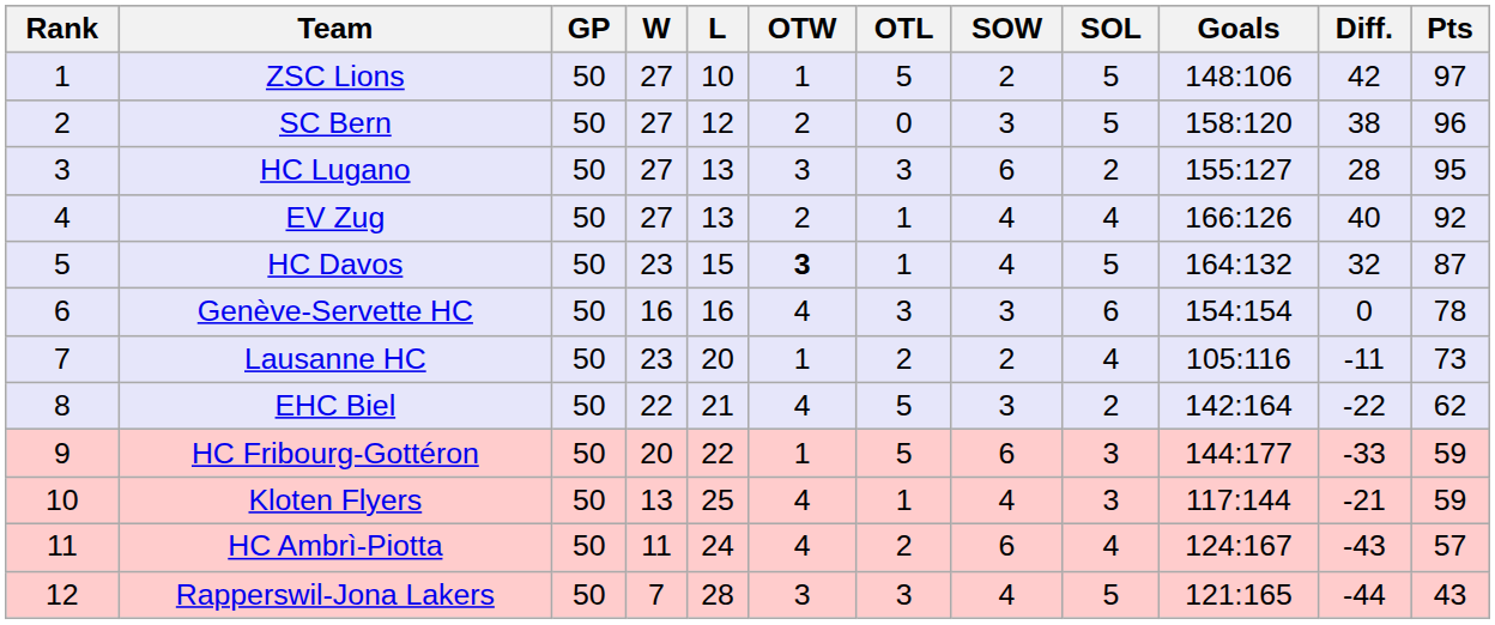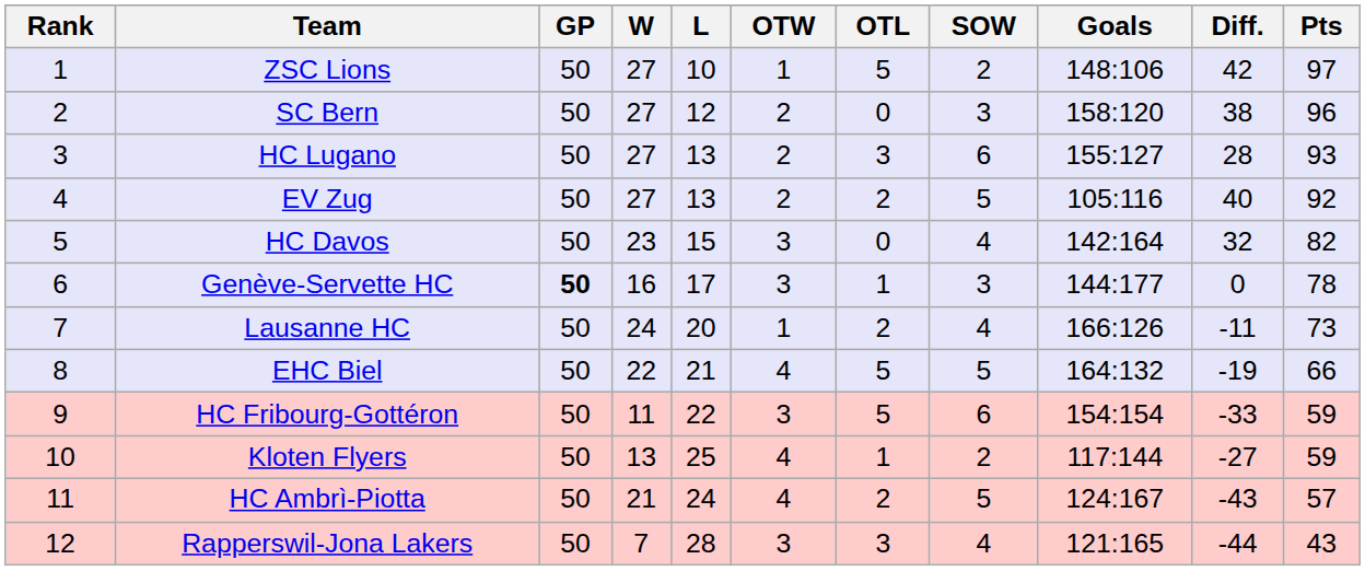- column: SOL | 5 | 5 | 2 | 4 | 5 | 6 | 4 | 2 | 3 | 3 | 4 | 5
HC Lugano | OTW: 3 -> 2
HC Lugano | Pts: 95 -> 93
EV Zug | OTL: 1 -> 2
EV Zug | SOW: 4 -> 5
EV Zug | Goals: 166:126 -> 105:116
HC Davos | OTW: bold -> normal
HC Davos | OTL: 1 -> 0
HC Davos | Goals: 164:132 -> 142:164
HC Davos | Pts: 87 -> 82
Genève-Servette HC | GP: normal -> bold
Genève-Servette HC | L: 16 -> 17
Genève-Servette HC | OTW: 4 -> 3
Genève-Servette HC | OTL: 3 -> 1
Genève-Servette HC | Goals: 154:154 -> 144:177
Lausanne HC | W: 23 -> 24
Lausanne HC | SOW: 2 -> 4
Lausanne HC | Goals: 105:116 -> 166:126
EHC Biel | SOW: 3 -> 5
EHC Biel | Goals: 142:164 -> 164:132
EHC Biel | Diff.: -22 -> -19
EHC Biel | Pts: 62 -> 66
HC Fribourg-Gottéron | W: 20 -> 11
HC Fribourg-Gottéron | OTW: 1 -> 3
HC Fribourg-Gottéron | Goals: 144:177 -> 154:154
Kloten Flyers | SOW: 4 -> 2
Kloten Flyers | Diff.: -21 -> -27
HC Ambrì-Piotta | W: 11 -> 21
HC Ambrì-Piotta | SOW: 6 -> 5
